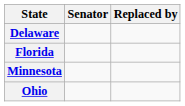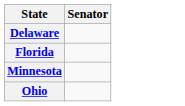- column: Replaced by
